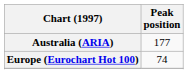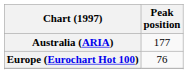Europe (Eurochart Hot 100) | Peak position: 74 -> 76
